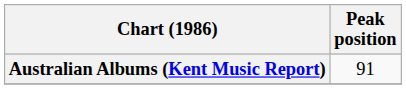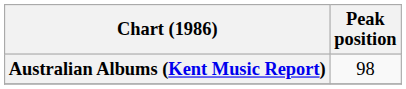Australian Albums (Kent Music Report) | Peak position: 91 -> 98
